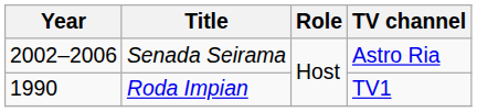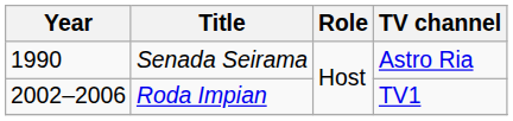Senada Seirama | Year: 2002–2006 -> 1990
Roda Impian | Year: 1990 -> 2002–2006
